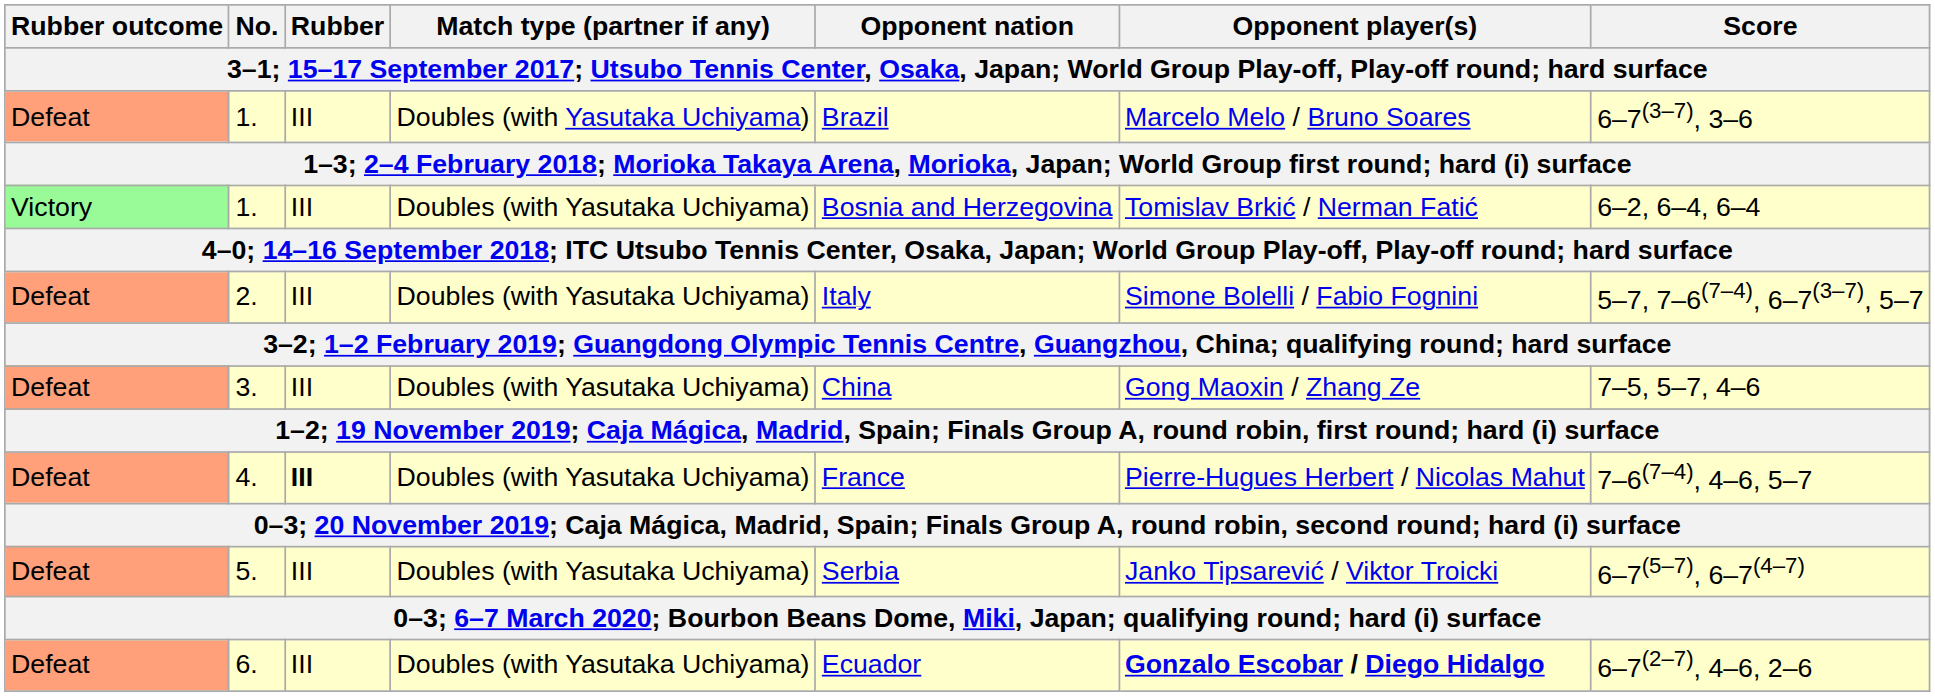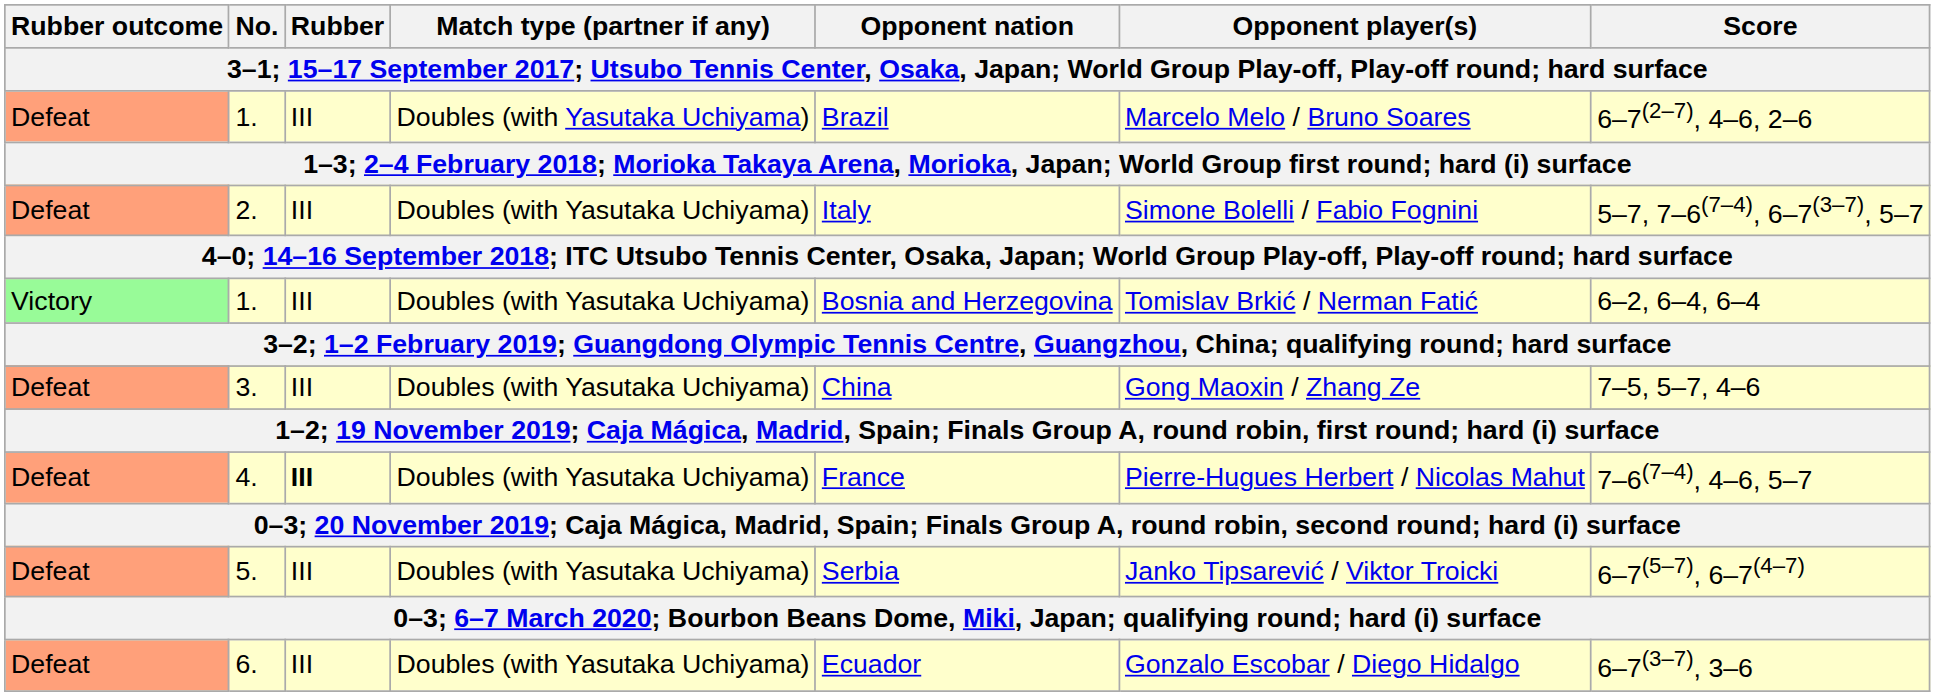Defeat / 1. | Score: 6–7(3–7), 3–6 -> 6–7(2–7), 4–6, 2–6
rows swapped: 2. <-> Victory / 1.
6. | Opponent player(s): bold -> normal
6. | Score: 6–7(2–7), 4–6, 2–6 -> 6–7(3–7), 3–6
